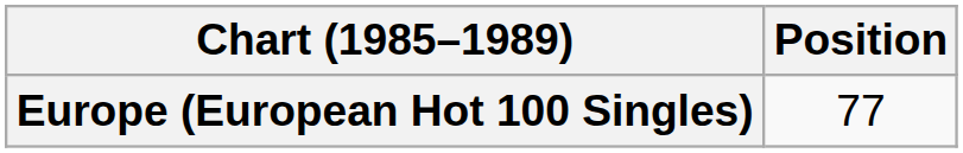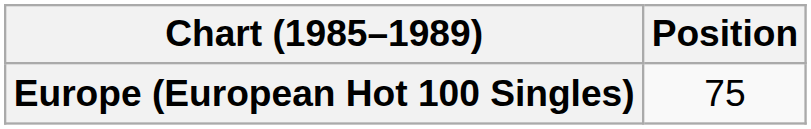Europe (European Hot 100 Singles) | Position: 77 -> 75
